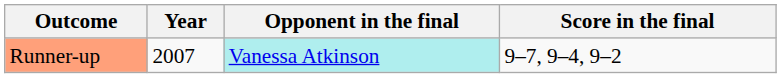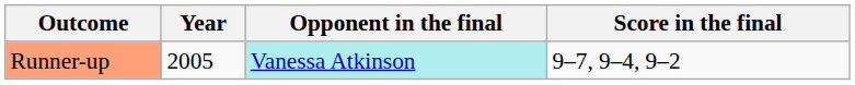Runner-up | Year: 2007 -> 2005
